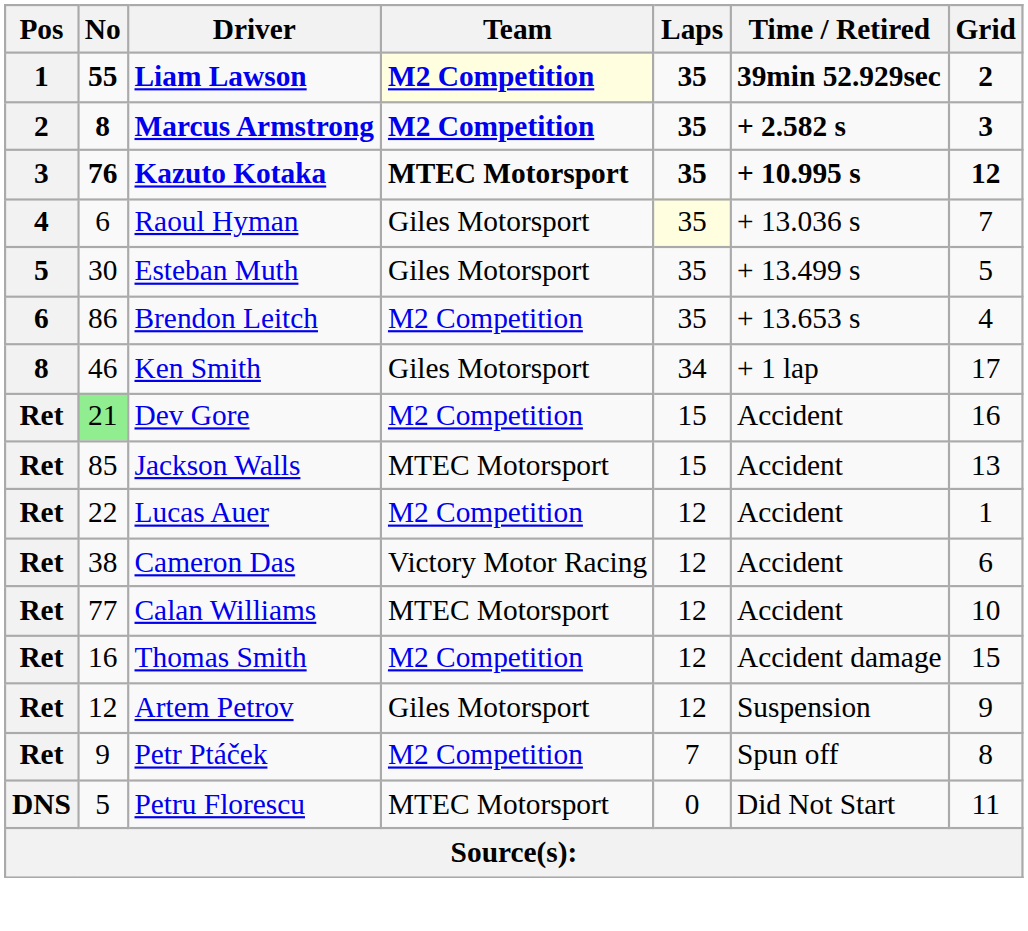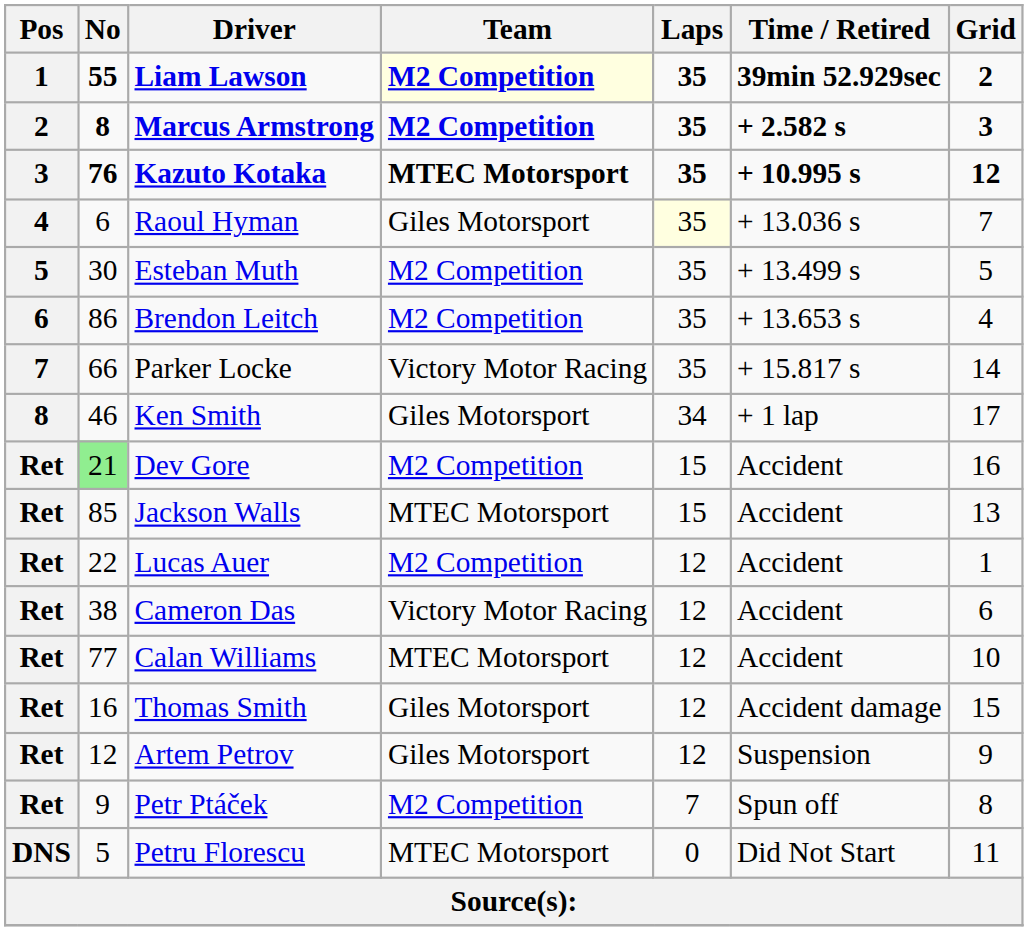Esteban Muth | Team: Giles Motorsport -> M2 Competition
+ row: 7 | 66 | Parker Locke | Victory Motor Racing | 35 | + 15.817 s | 14
Thomas Smith | Team: M2 Competition -> Giles Motorsport
